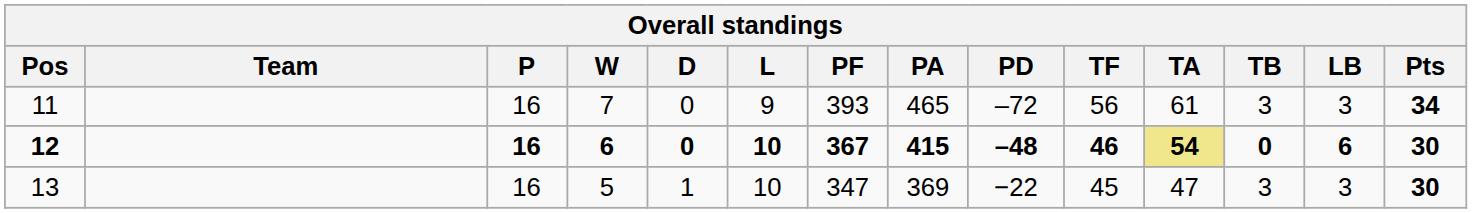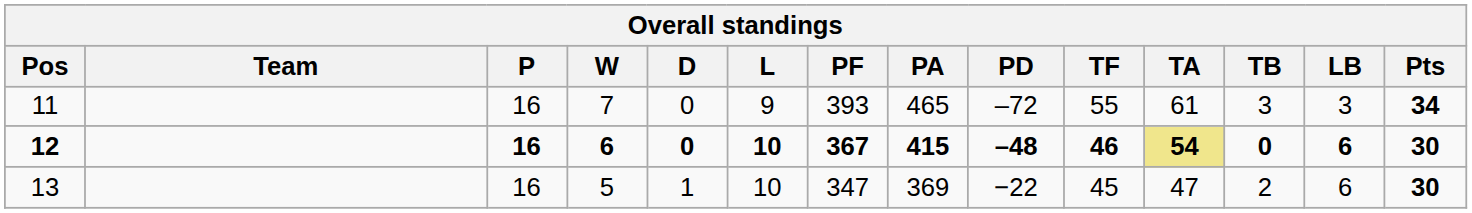11 | TF: 56 -> 55
13 | TB: 3 -> 2
13 | LB: 3 -> 6
